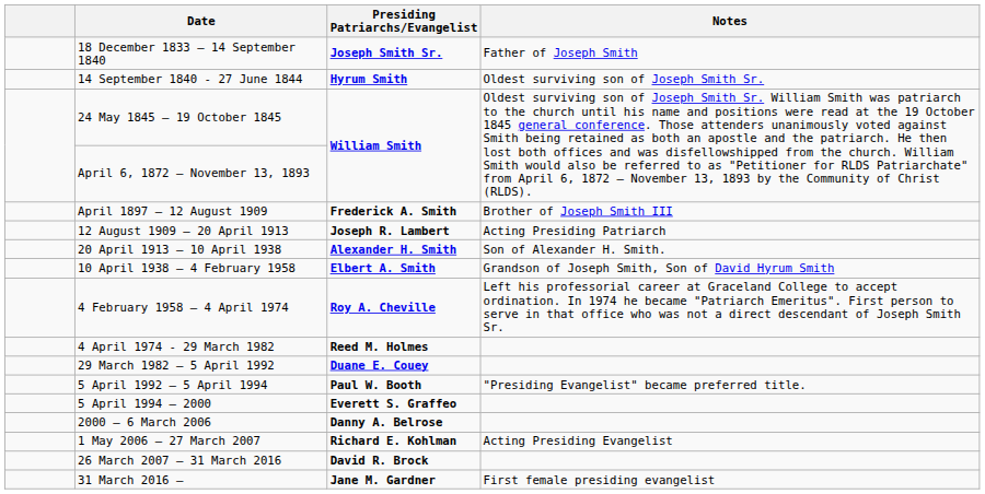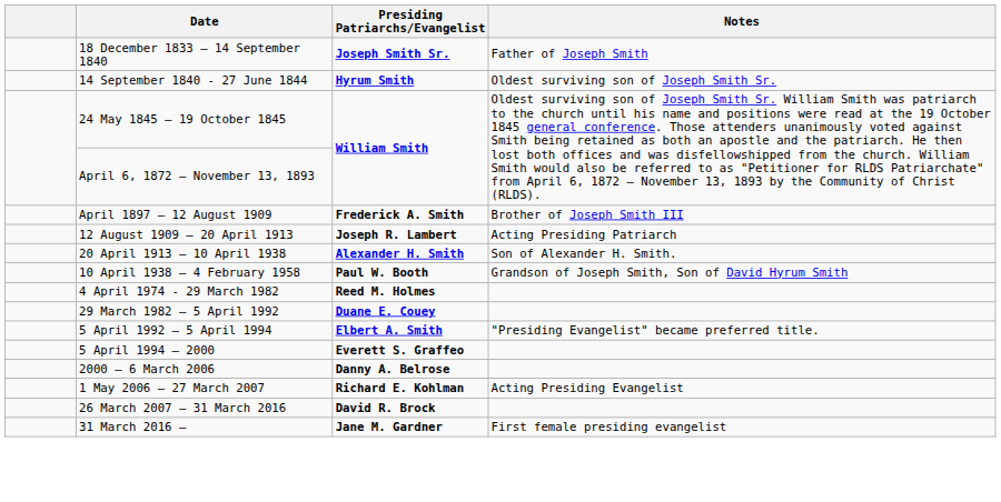10 April 1938 – 4 February 1958 | Presiding Patriarchs/Evangelist: Elbert A. Smith -> Paul W. Booth
- row: 4 February 1958 – 4 April 1974 | Roy A. Cheville | Left his professorial career at Graceland College to accept ordination. In 1974 he became "Patriarch Emeritus". First person to serve in that office who was not a direct descendant of Joseph Smith Sr.
5 April 1992 – 5 April 1994 | Presiding Patriarchs/Evangelist: Paul W. Booth -> Elbert A. Smith
